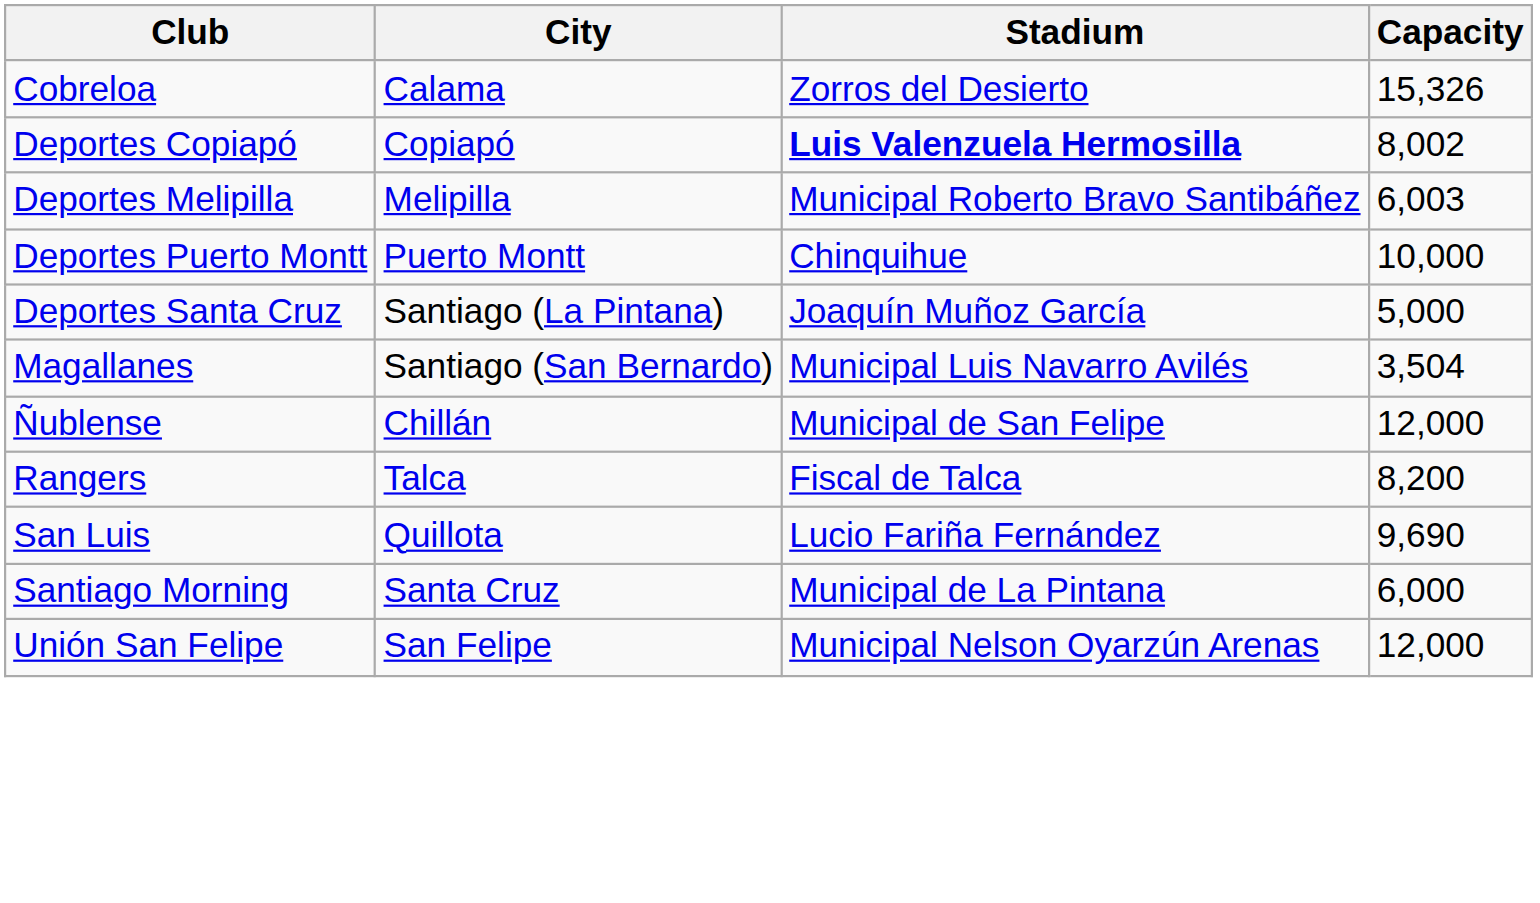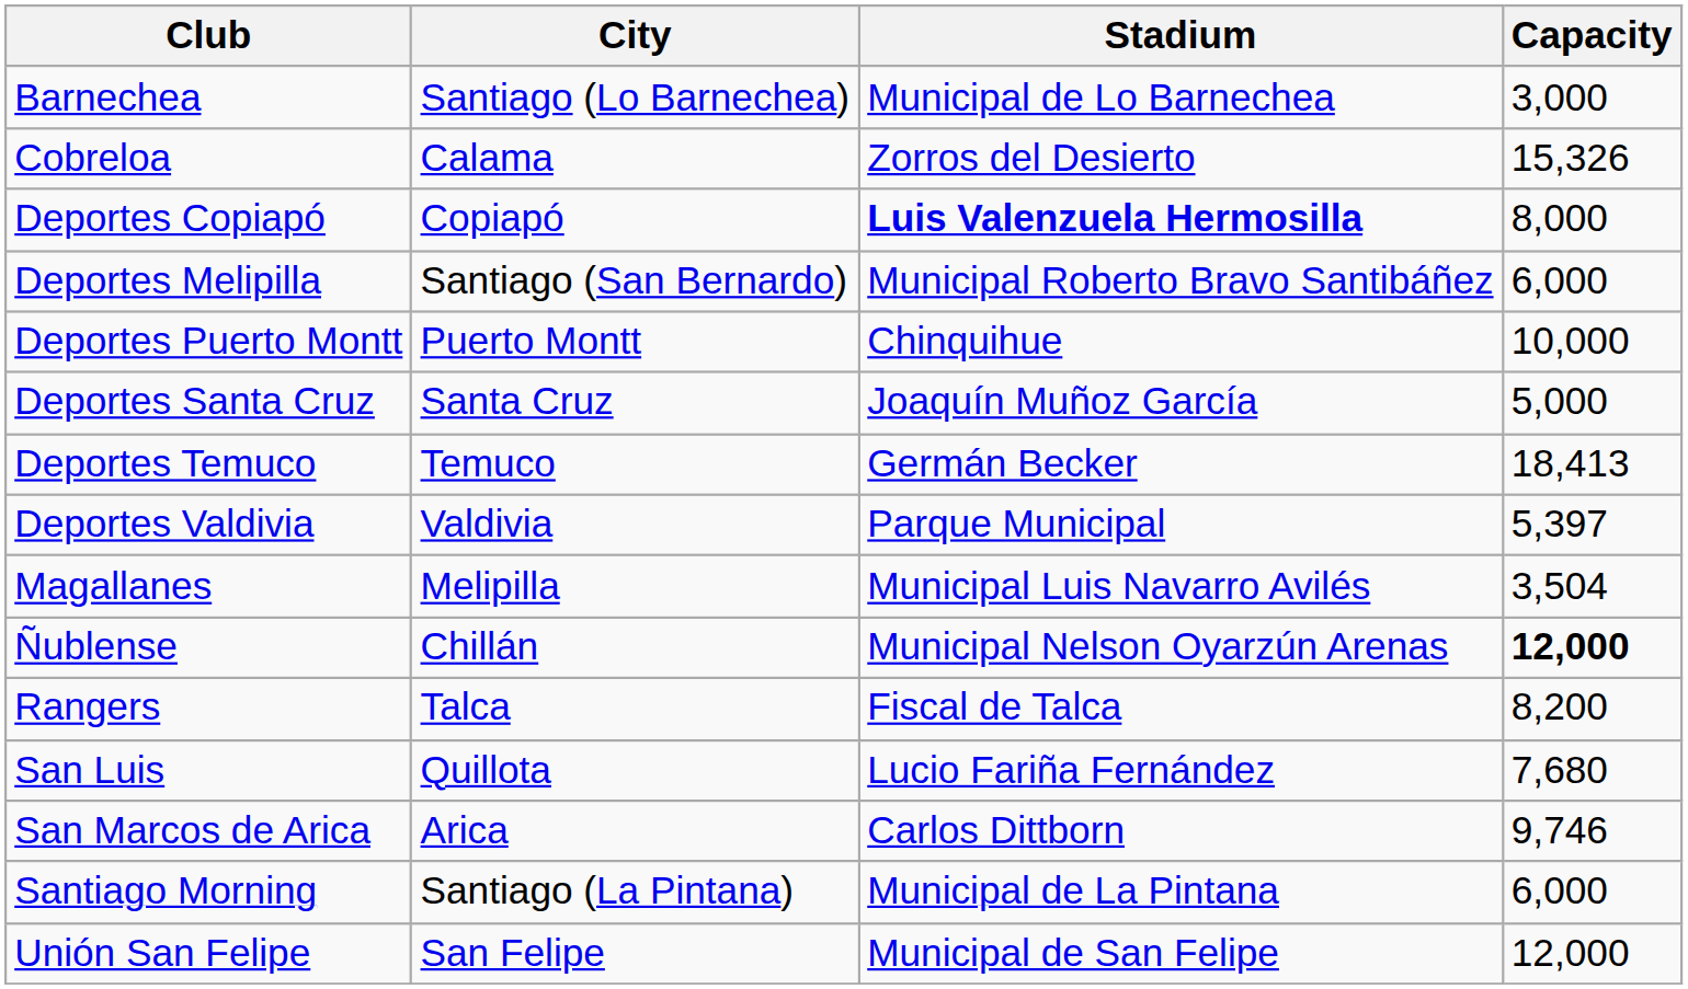+ row: Barnechea | Santiago (Lo Barnechea) | Municipal de Lo Barnechea | 3,000
Deportes Copiapó | Capacity: 8,002 -> 8,000
Deportes Melipilla | City: Melipilla -> Santiago (San Bernardo)
Deportes Melipilla | Capacity: 6,003 -> 6,000
Deportes Santa Cruz | City: Santiago (La Pintana) -> Santa Cruz
+ row: Deportes Temuco | Temuco | Germán Becker | 18,413
+ row: Deportes Valdivia | Valdivia | Parque Municipal | 5,397
Magallanes | City: Santiago (San Bernardo) -> Melipilla
Ñublense | Stadium: Municipal de San Felipe -> Municipal Nelson Oyarzún Arenas
Ñublense | Capacity: normal -> bold
San Luis | Capacity: 9,690 -> 7,680
+ row: San Marcos de Arica | Arica | Carlos Dittborn | 9,746
Santiago Morning | City: Santa Cruz -> Santiago (La Pintana)
Unión San Felipe | Stadium: Municipal Nelson Oyarzún Arenas -> Municipal de San Felipe
